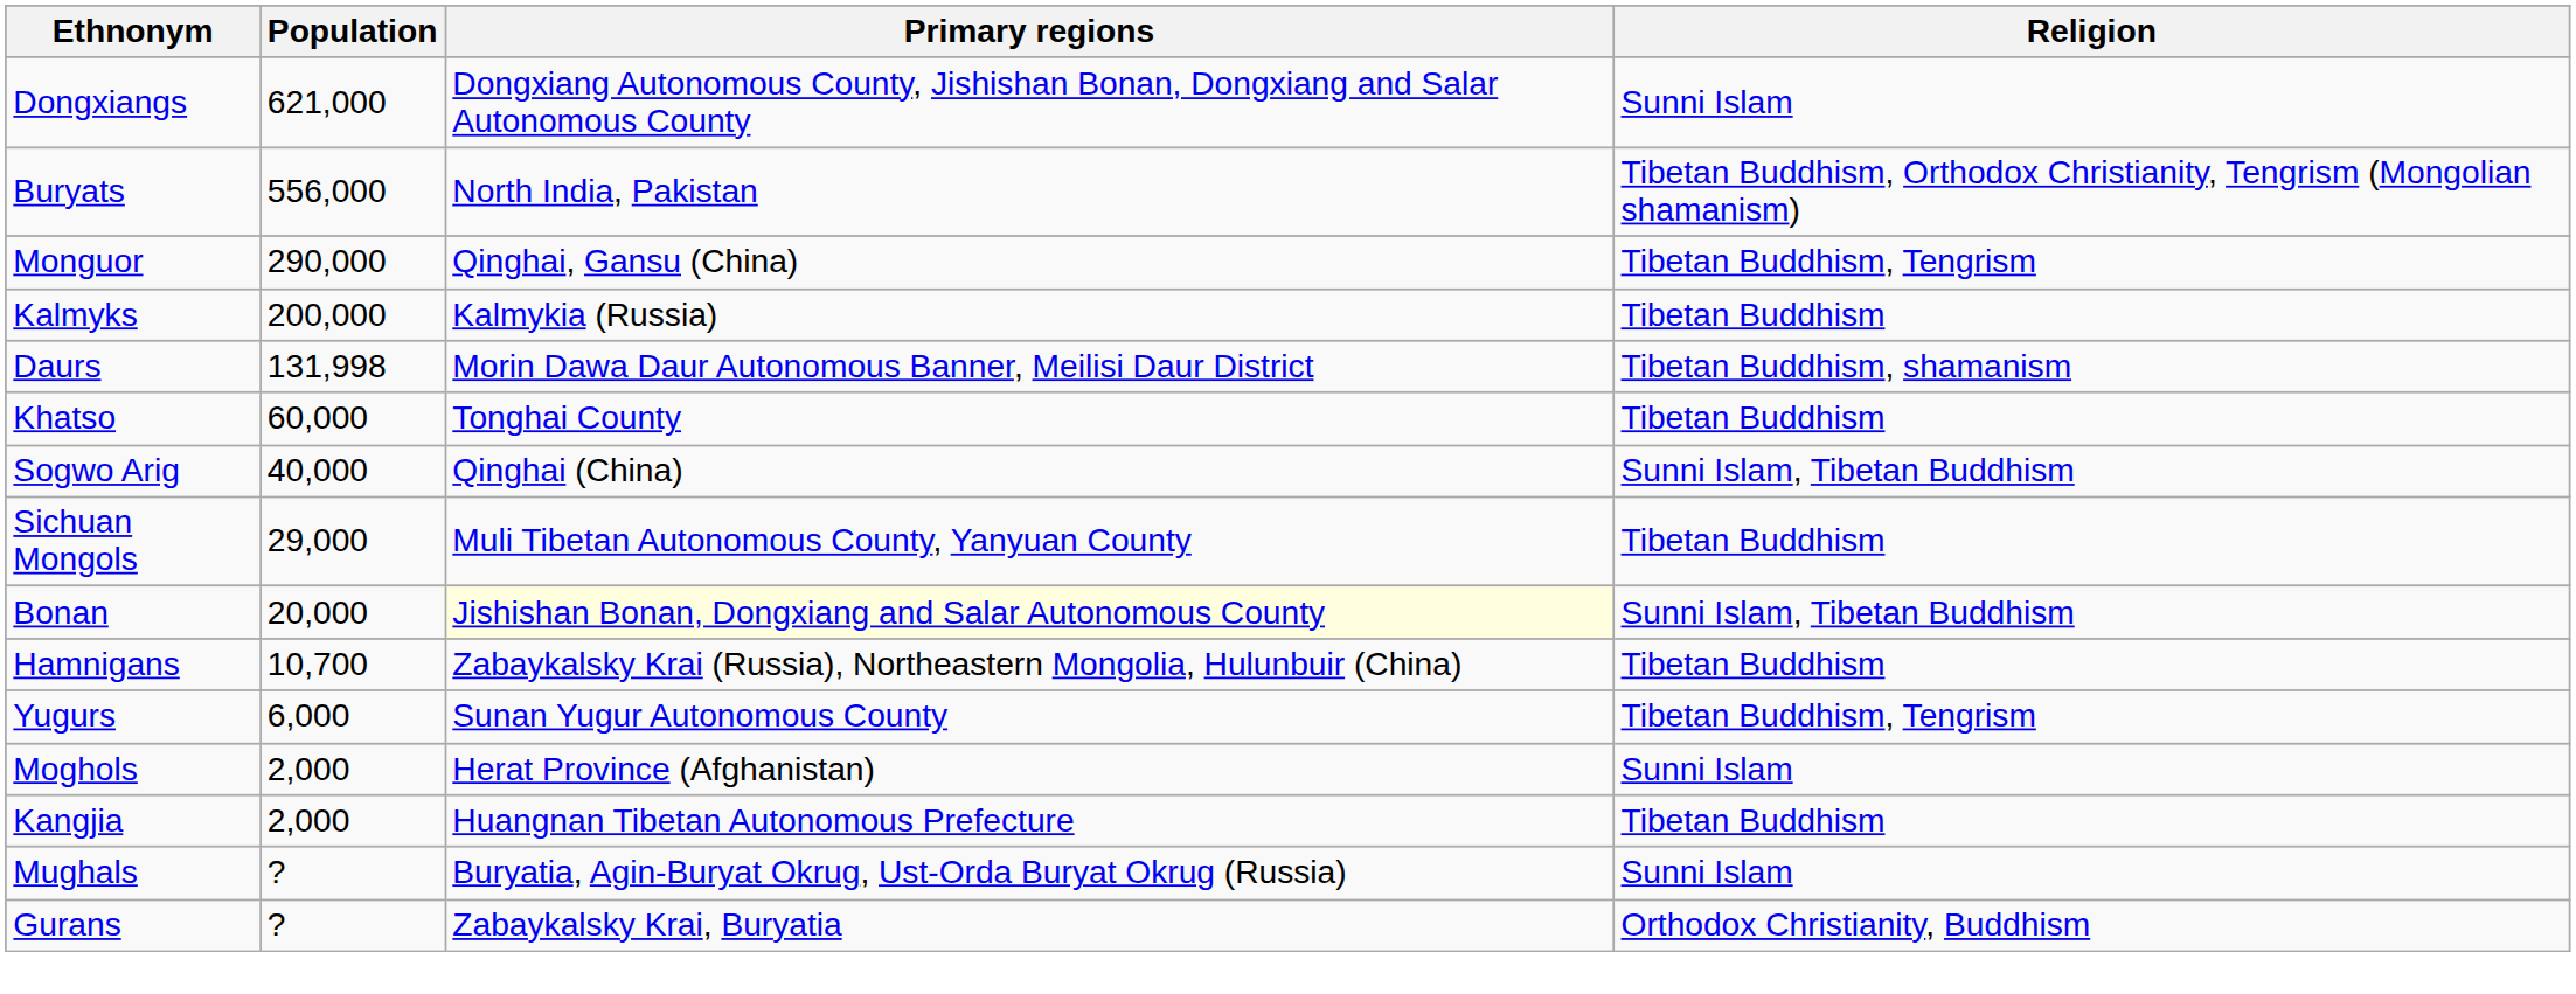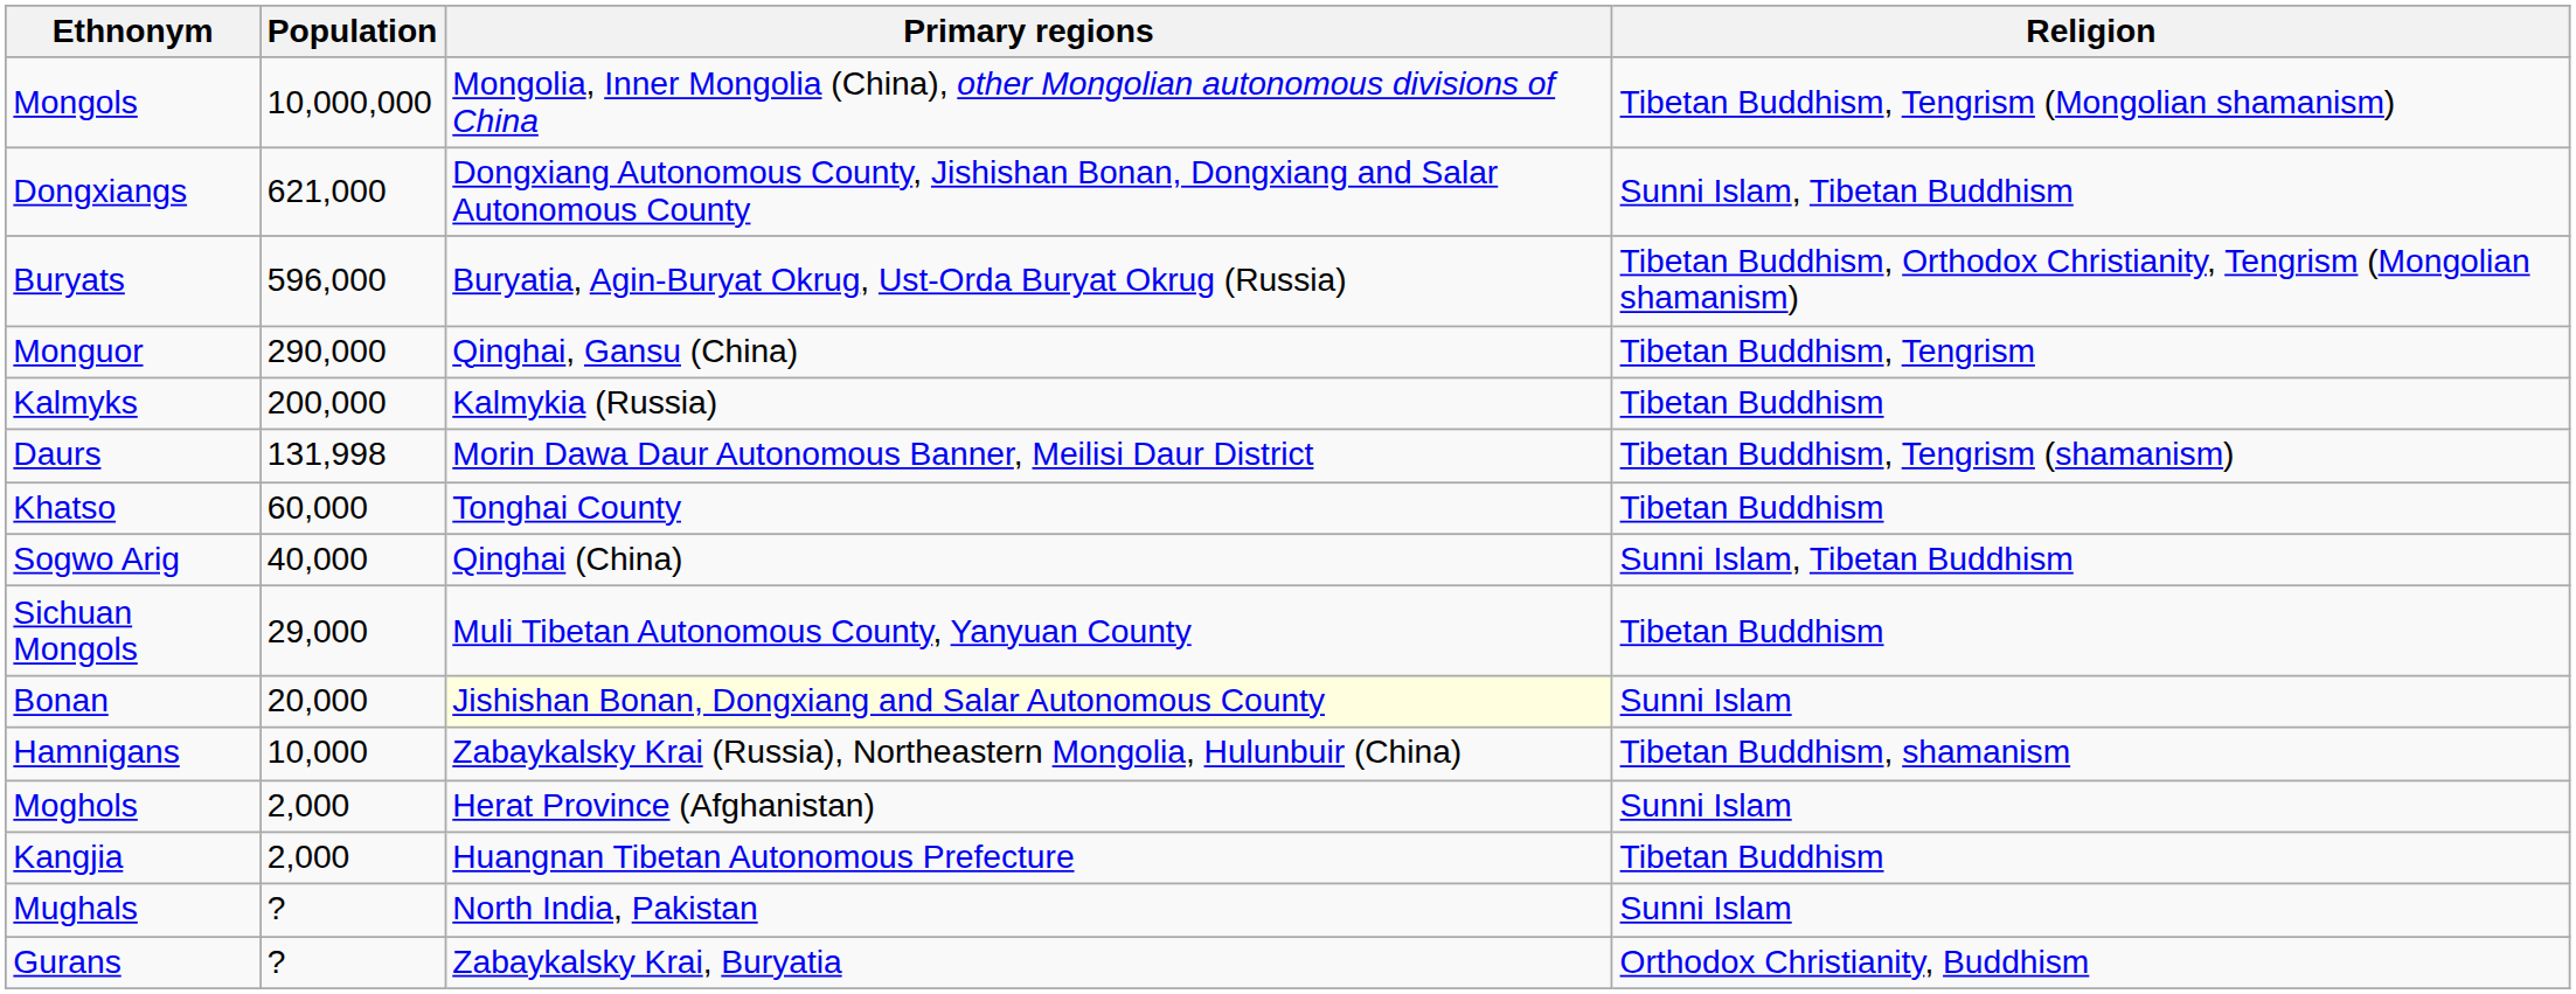+ row: Mongols | 10,000,000 | Mongolia, Inner Mongolia (China), other Mongolian autonomous divisions of China | Tibetan Buddhism, Tengrism (Mongolian shamanism)
Dongxiangs | Religion: Sunni Islam -> Sunni Islam, Tibetan Buddhism
Buryats | Population: 556,000 -> 596,000
Buryats | Primary regions: North India, Pakistan -> Buryatia, Agin-Buryat Okrug, Ust-Orda Buryat Okrug (Russia)
Daurs | Religion: Tibetan Buddhism, shamanism -> Tibetan Buddhism, Tengrism (shamanism)
Bonan | Religion: Sunni Islam, Tibetan Buddhism -> Sunni Islam
Hamnigans | Population: 10,700 -> 10,000
Hamnigans | Religion: Tibetan Buddhism -> Tibetan Buddhism, shamanism
- row: Yugurs | 6,000 | Sunan Yugur Autonomous County | Tibetan Buddhism, Tengrism
Mughals | Primary regions: Buryatia, Agin-Buryat Okrug, Ust-Orda Buryat Okrug (Russia) -> North India, Pakistan
